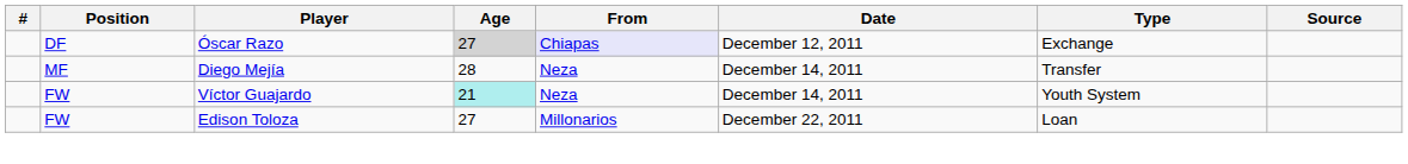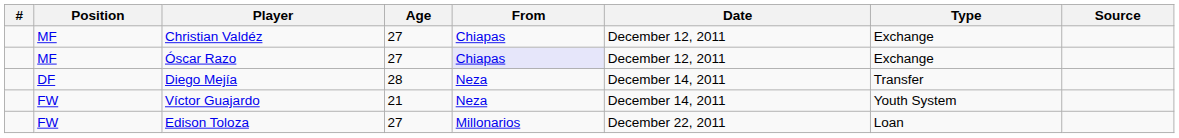+ row: MF | Christian Valdéz | 27 | Chiapas | December 12, 2011 | Exchange
Óscar Razo | Position: DF -> MF
Óscar Razo | Age: lightgrey background -> no background
Diego Mejía | Position: MF -> DF
Víctor Guajardo | Age: paleturquoise background -> no background
